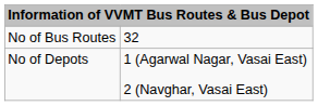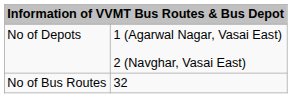rows swapped: No of Bus Routes <-> No of Depots
